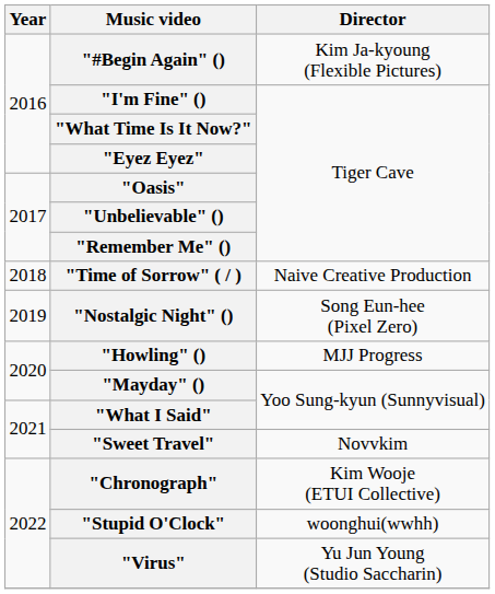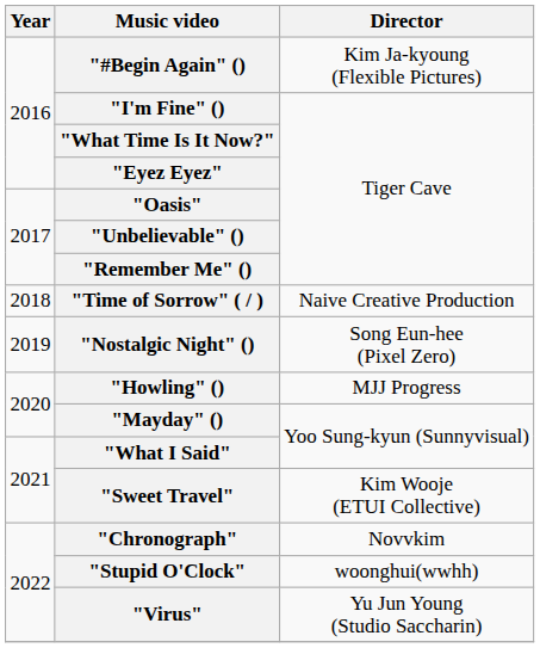"Sweet Travel" | Director: Novvkim -> Kim Wooje (ETUI Collective)
"Chronograph" | Director: Kim Wooje (ETUI Collective) -> Novvkim
